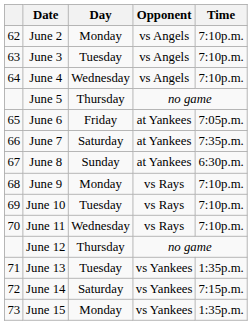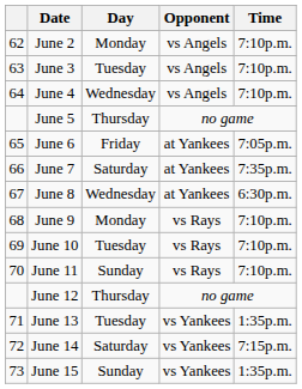June 8 | Day: Sunday -> Wednesday
June 11 | Day: Wednesday -> Sunday
June 15 | Day: Monday -> Sunday
